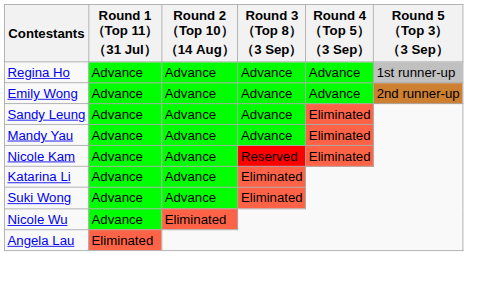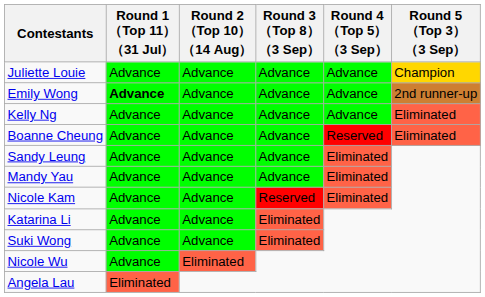+ row: Juliette Louie | Advance | Advance | Advance | Advance | Champion
- row: Regina Ho | Advance | Advance | Advance | Advance | 1st runner-up
Emily Wong | Round 1 （Top 11） （31 Jul）: normal -> bold
+ row: Kelly Ng | Advance | Advance | Advance | Advance | Eliminated
+ row: Boanne Cheung | Advance | Advance | Advance | Reserved | Eliminated
